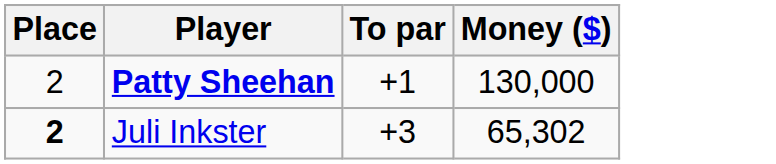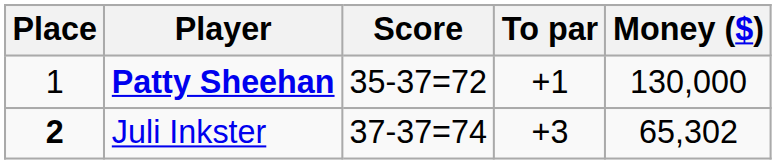+ column: Score | 35-37=72 | 37-37=74
Patty Sheehan | Place: 2 -> 1
